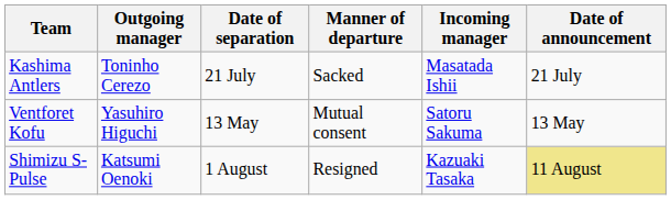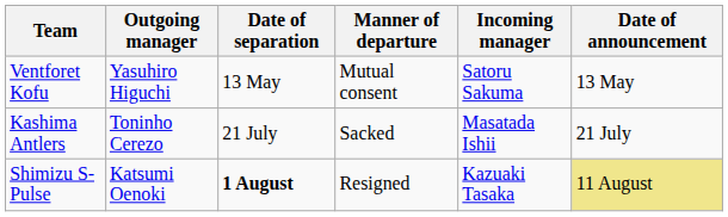rows swapped: Ventforet Kofu <-> Kashima Antlers
Shimizu S-Pulse | Date of separation: normal -> bold
